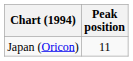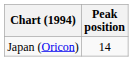Japan (Oricon) | Peak position: 11 -> 14
